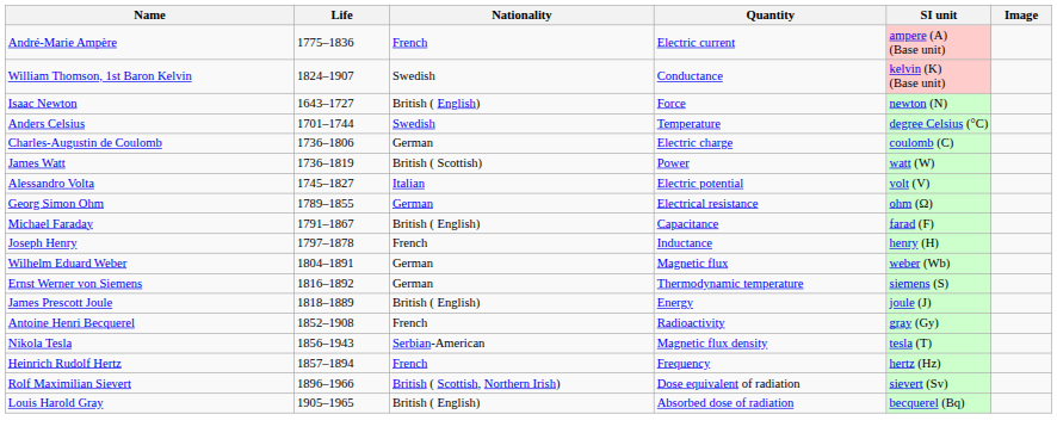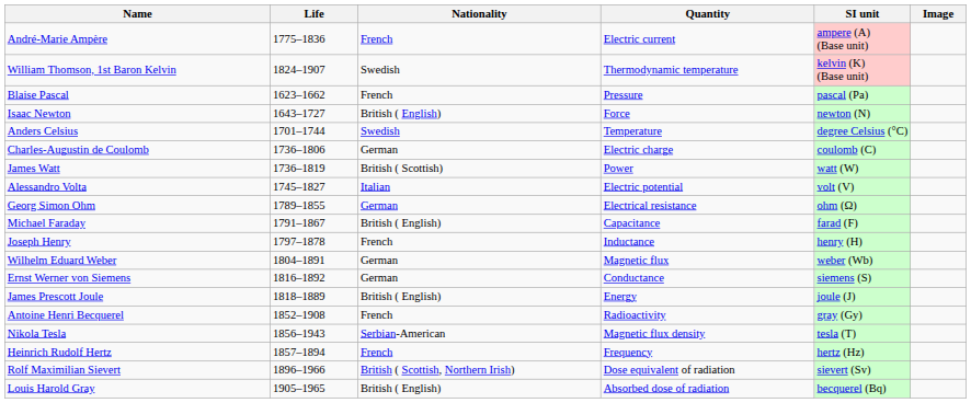William Thomson, 1st Baron Kelvin | Quantity: Conductance -> Thermodynamic temperature
+ row: Blaise Pascal | 1623–1662 | French | Pressure | pascal (Pa)
Ernst Werner von Siemens | Quantity: Thermodynamic temperature -> Conductance
